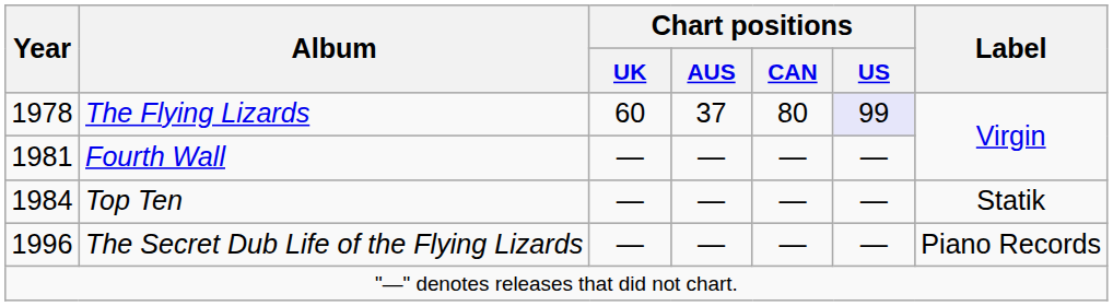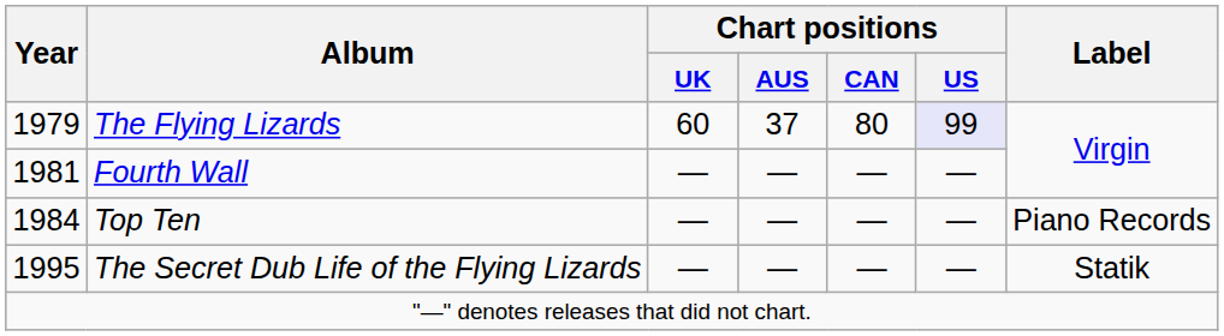The Flying Lizards | Year: 1978 -> 1979
Top Ten | Label: Statik -> Piano Records
The Secret Dub Life of the Flying Lizards | Year: 1996 -> 1995
The Secret Dub Life of the Flying Lizards | Label: Piano Records -> Statik
